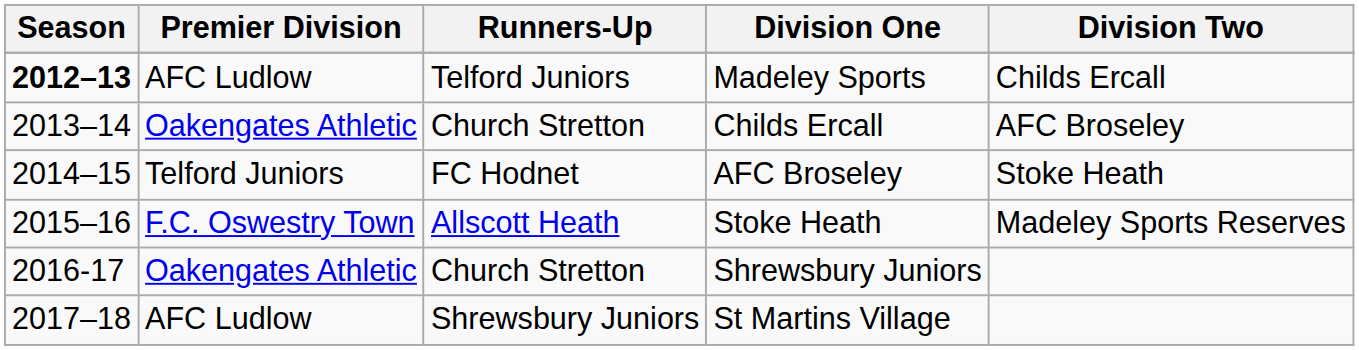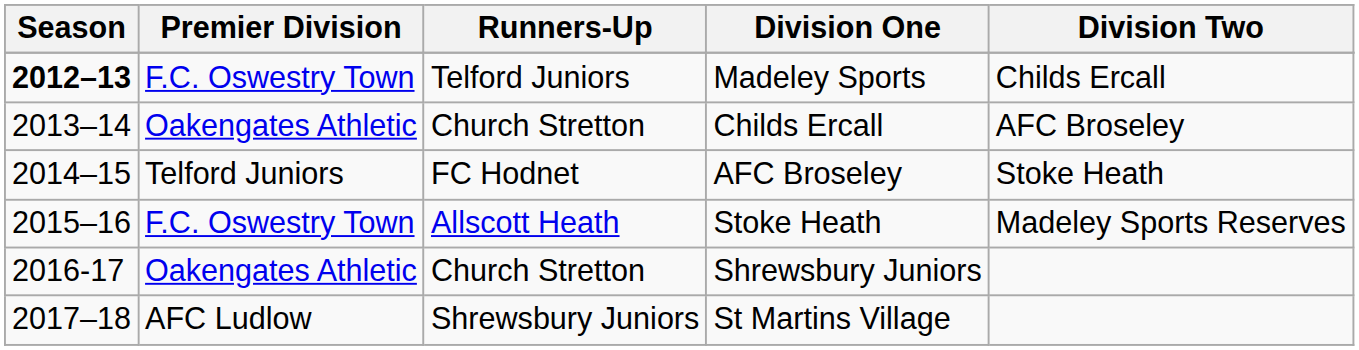Madeley Sports | Premier Division: AFC Ludlow -> F.C. Oswestry Town
